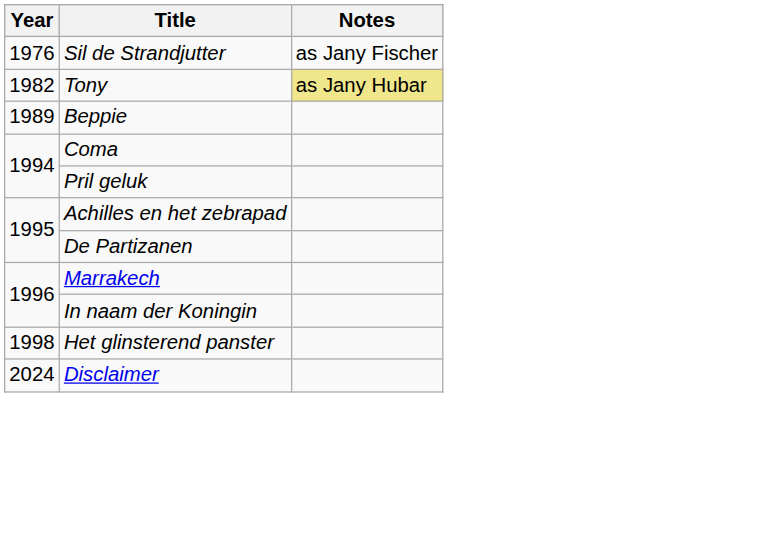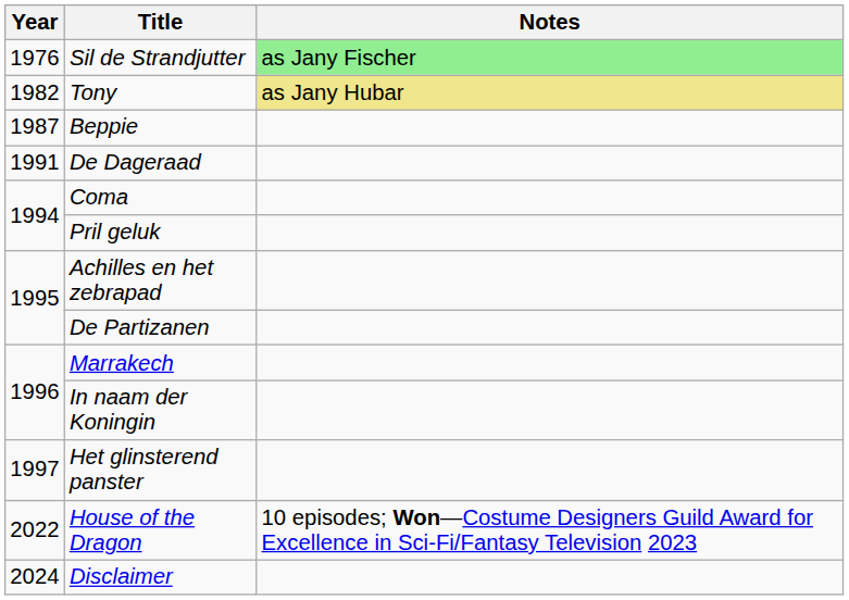Sil de Strandjutter | Notes: no background -> lightgreen background
Beppie | Year: 1989 -> 1987
+ row: 1991 | De Dageraad
Het glinsterend panster | Year: 1998 -> 1997
+ row: 2022 | House of the Dragon | 10 episodes; Won—Costume Designers Guild Award for Excellence in Sci-Fi/Fantasy Television 2023
